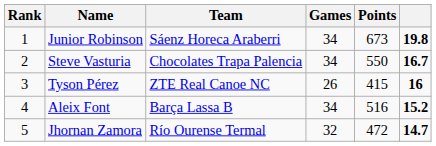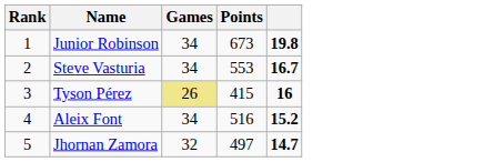- column: Team | Sáenz Horeca Araberri | Chocolates Trapa Palencia | ZTE Real Canoe NC | Barça Lassa B | Río Ourense Termal
Steve Vasturia | Points: 550 -> 553
Tyson Pérez | Games: no background -> khaki background
Jhornan Zamora | Points: 472 -> 497
